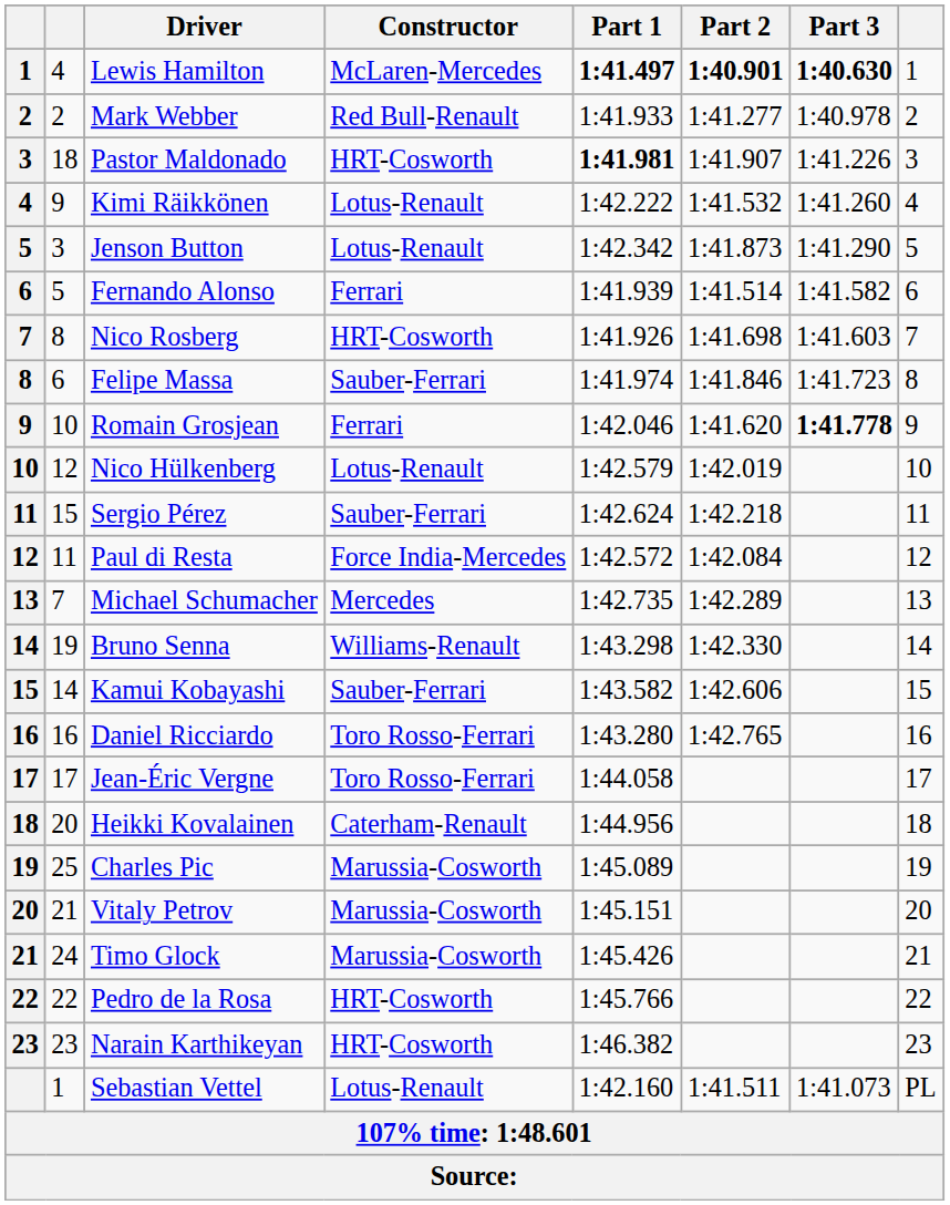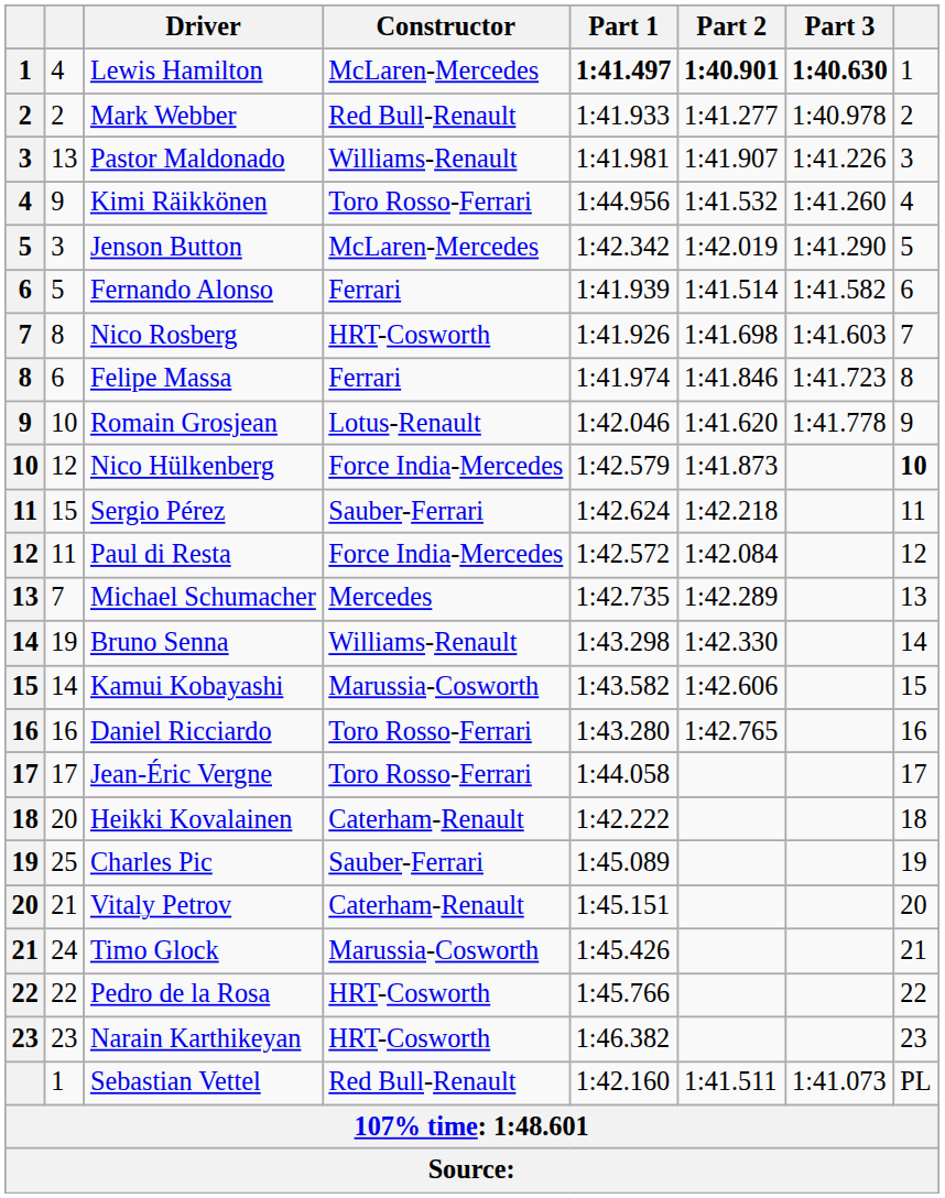Pastor Maldonado | column 2: 18 -> 13
Pastor Maldonado | Constructor: HRT-Cosworth -> Williams-Renault
Pastor Maldonado | Part 1: bold -> normal
Kimi Räikkönen | Constructor: Lotus-Renault -> Toro Rosso-Ferrari
Kimi Räikkönen | Part 1: 1:42.222 -> 1:44.956
Jenson Button | Constructor: Lotus-Renault -> McLaren-Mercedes
Jenson Button | Part 2: 1:41.873 -> 1:42.019
Felipe Massa | Constructor: Sauber-Ferrari -> Ferrari
Romain Grosjean | Constructor: Ferrari -> Lotus-Renault
Romain Grosjean | Part 3: bold -> normal
Nico Hülkenberg | Constructor: Lotus-Renault -> Force India-Mercedes
Nico Hülkenberg | Part 2: 1:42.019 -> 1:41.873
Nico Hülkenberg | column 8: normal -> bold
Kamui Kobayashi | Constructor: Sauber-Ferrari -> Marussia-Cosworth
Heikki Kovalainen | Part 1: 1:44.956 -> 1:42.222
Charles Pic | Constructor: Marussia-Cosworth -> Sauber-Ferrari
Vitaly Petrov | Constructor: Marussia-Cosworth -> Caterham-Renault
Sebastian Vettel | Constructor: Lotus-Renault -> Red Bull-Renault
